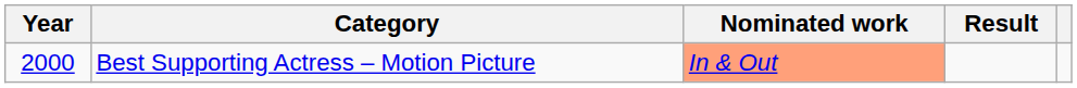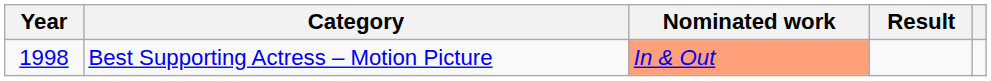Best Supporting Actress – Motion Picture | Year: 2000 -> 1998
